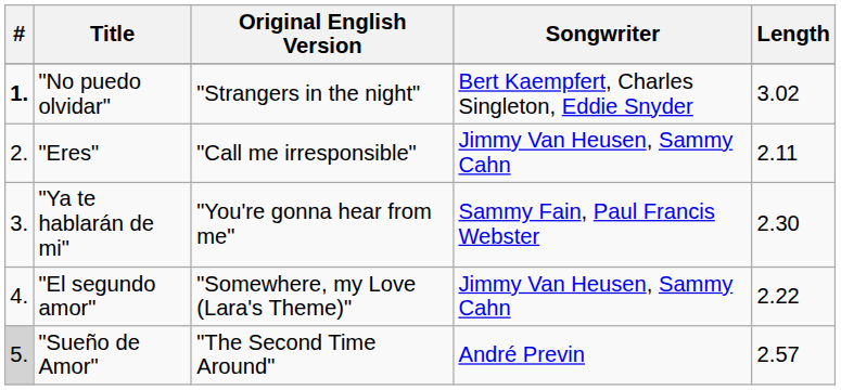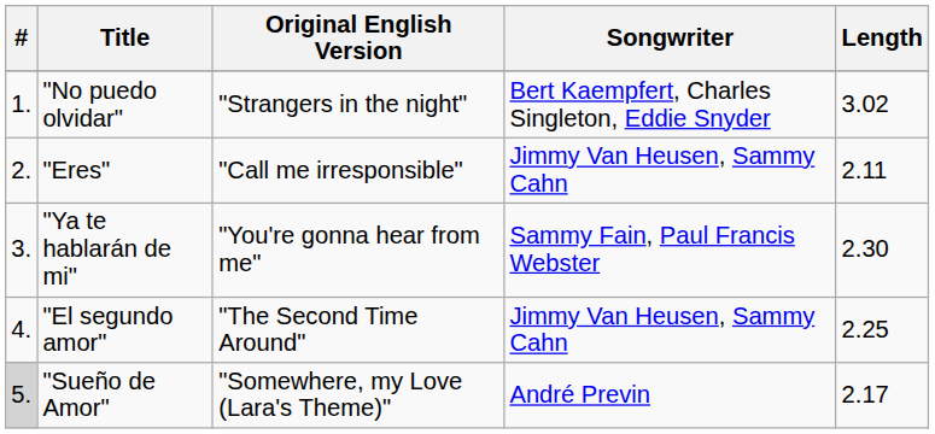"No puedo olvidar" | #: bold -> normal
"El segundo amor" | Original English Version: "Somewhere, my Love (Lara's Theme)" -> "The Second Time Around"
"El segundo amor" | Length: 2.22 -> 2.25
"Sueño de Amor" | Original English Version: "The Second Time Around" -> "Somewhere, my Love (Lara's Theme)"
"Sueño de Amor" | Length: 2.57 -> 2.17
